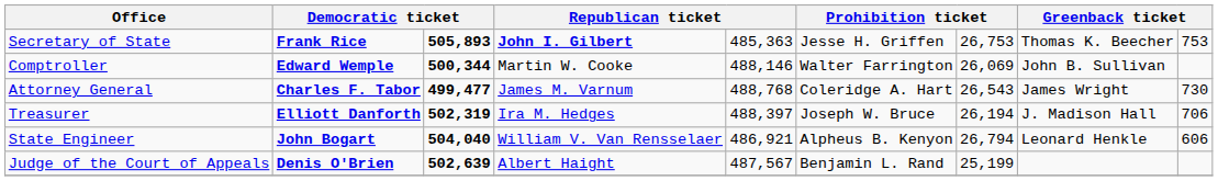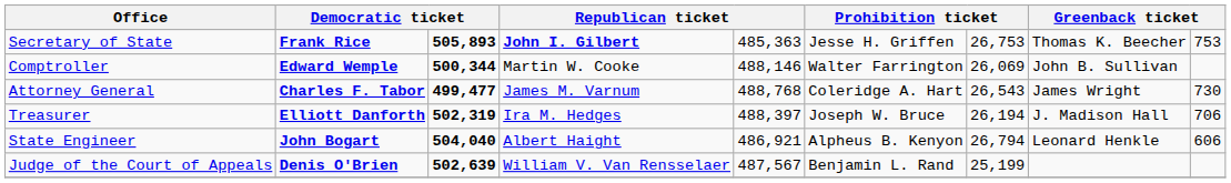State Engineer | column 4: William V. Van Rensselaer -> Albert Haight
Judge of the Court of Appeals | column 4: Albert Haight -> William V. Van Rensselaer
